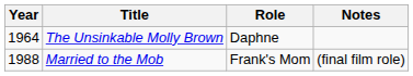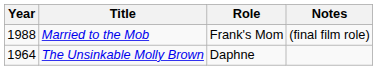rows swapped: The Unsinkable Molly Brown <-> Married to the Mob
